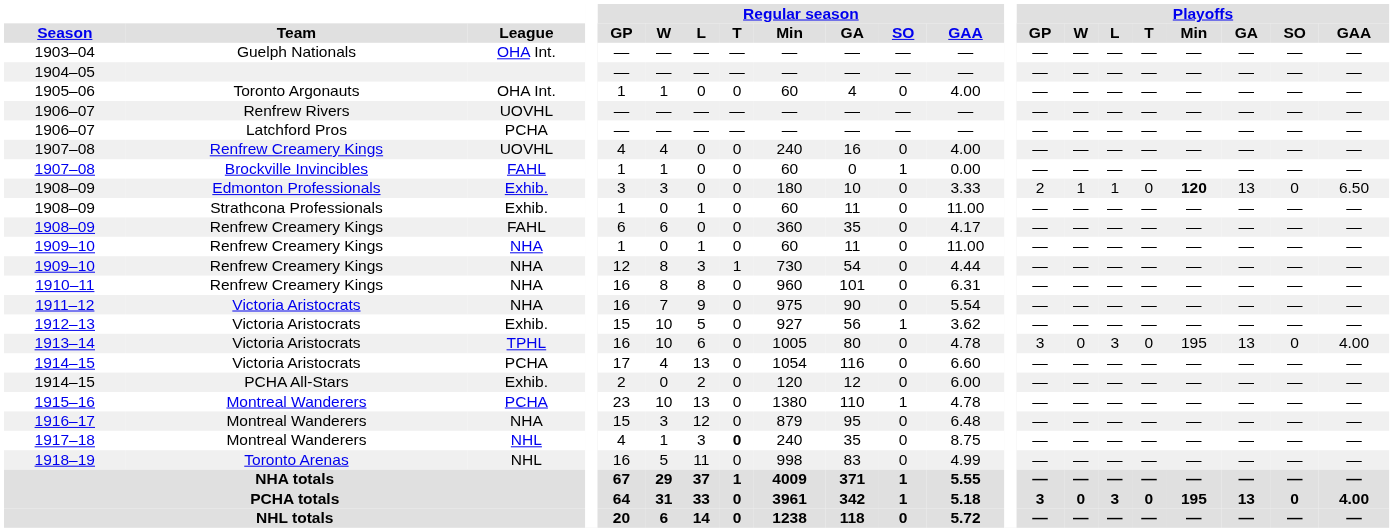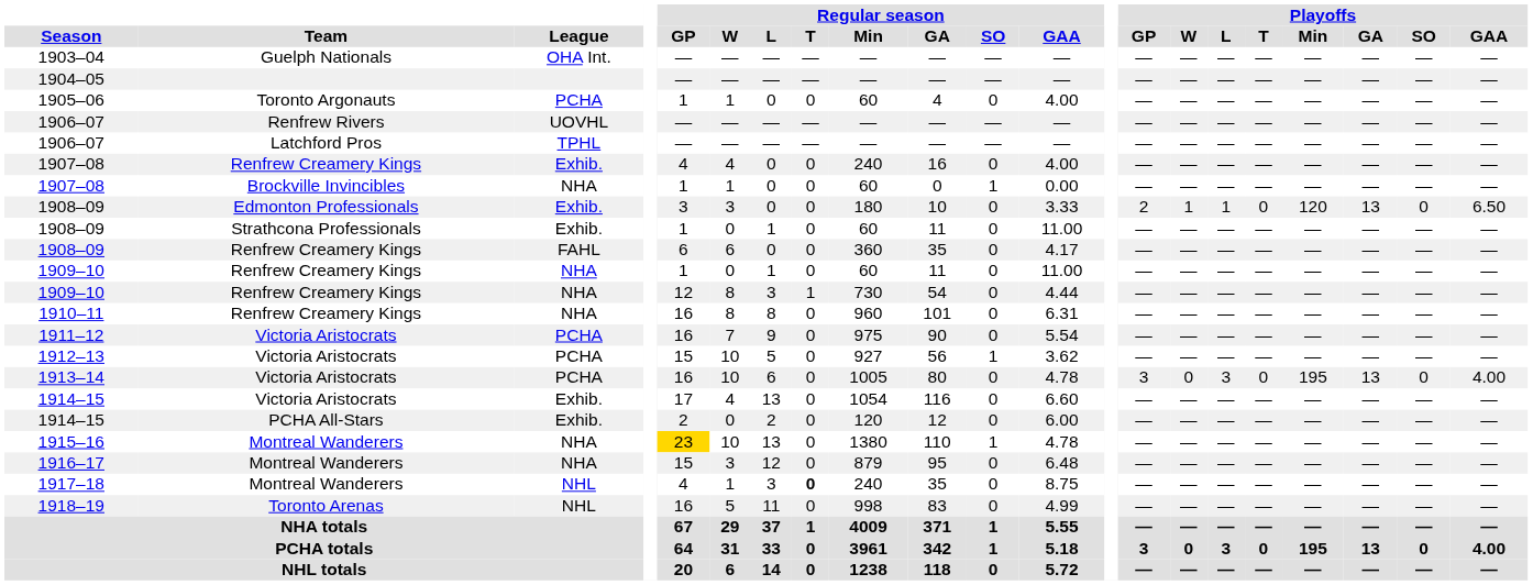1905–06 | League: OHA Int. -> PCHA
1906–07 / Latchford Pros | League: PCHA -> TPHL
1907–08 / Renfrew Creamery Kings | League: UOVHL -> Exhib.
1907–08 / Brockville Invincibles | League: FAHL -> NHA
1908–09 / Edmonton Professionals | Playoffs / Min: bold -> normal
1911–12 | League: NHA -> PCHA
1912–13 | League: Exhib. -> PCHA
1913–14 | League: TPHL -> PCHA
1914–15 / Victoria Aristocrats | League: PCHA -> Exhib.
1915–16 | League: PCHA -> NHA
1915–16 | Regular season / GP: no background -> gold background
